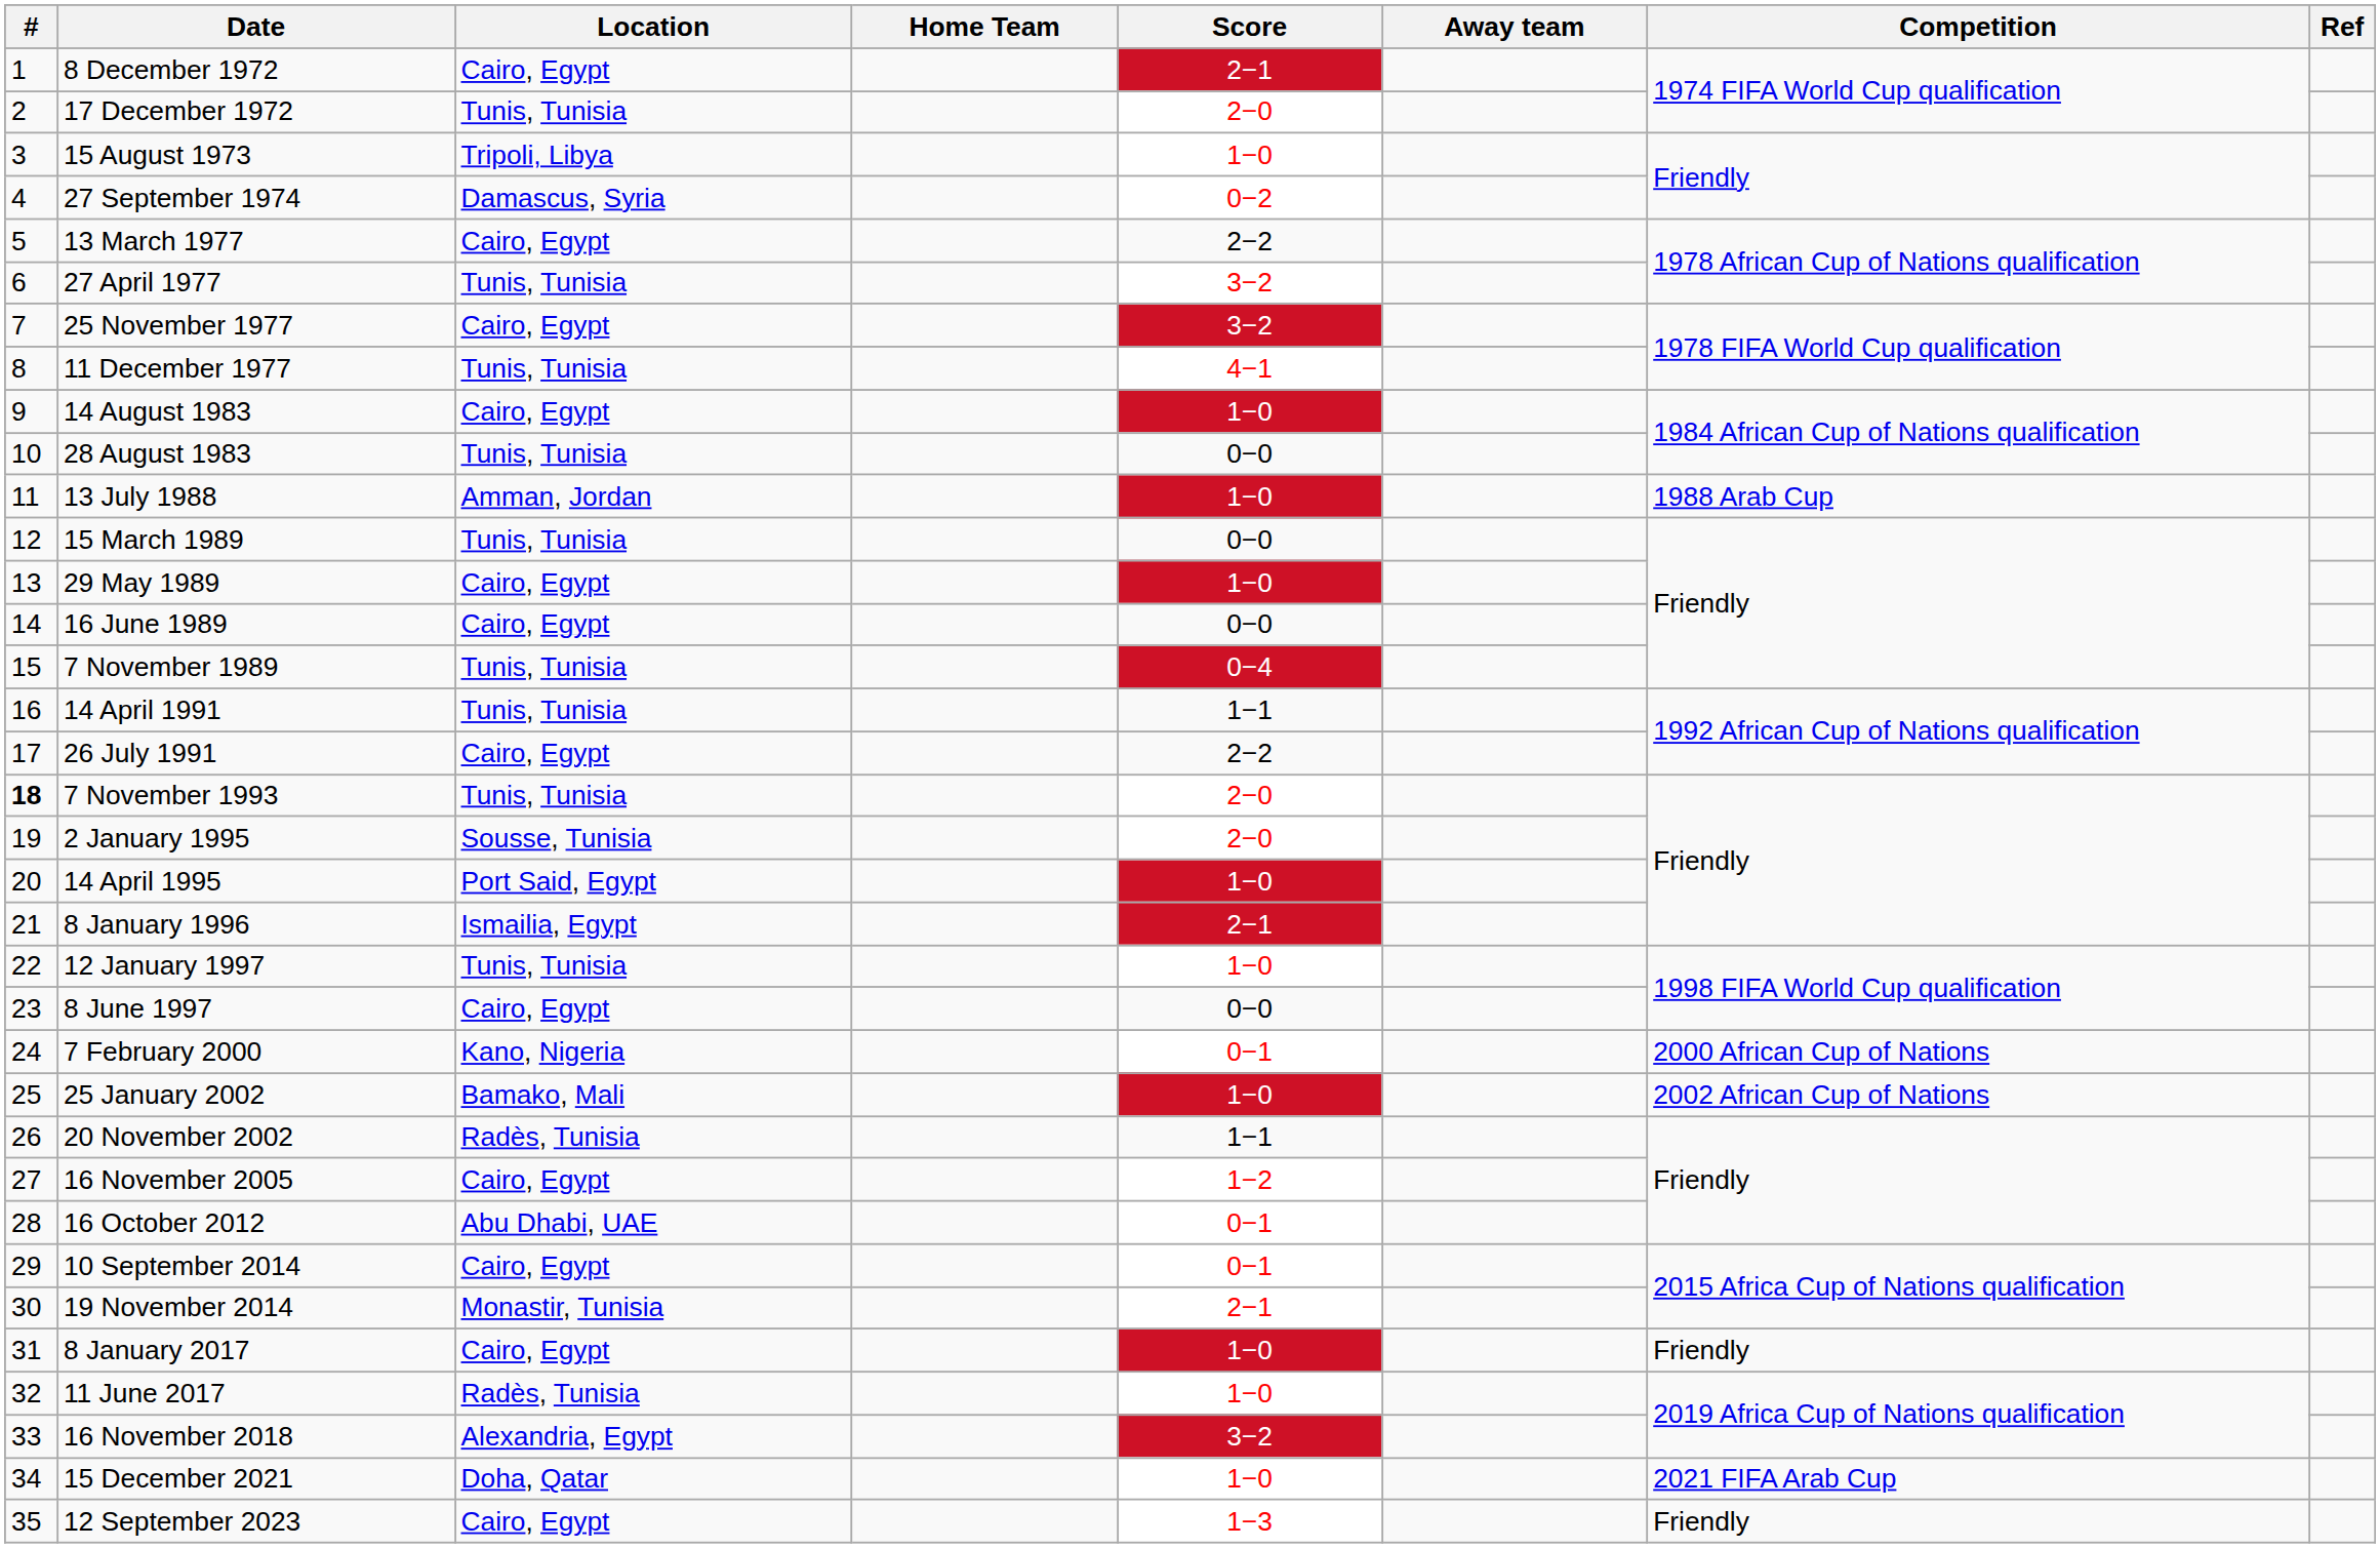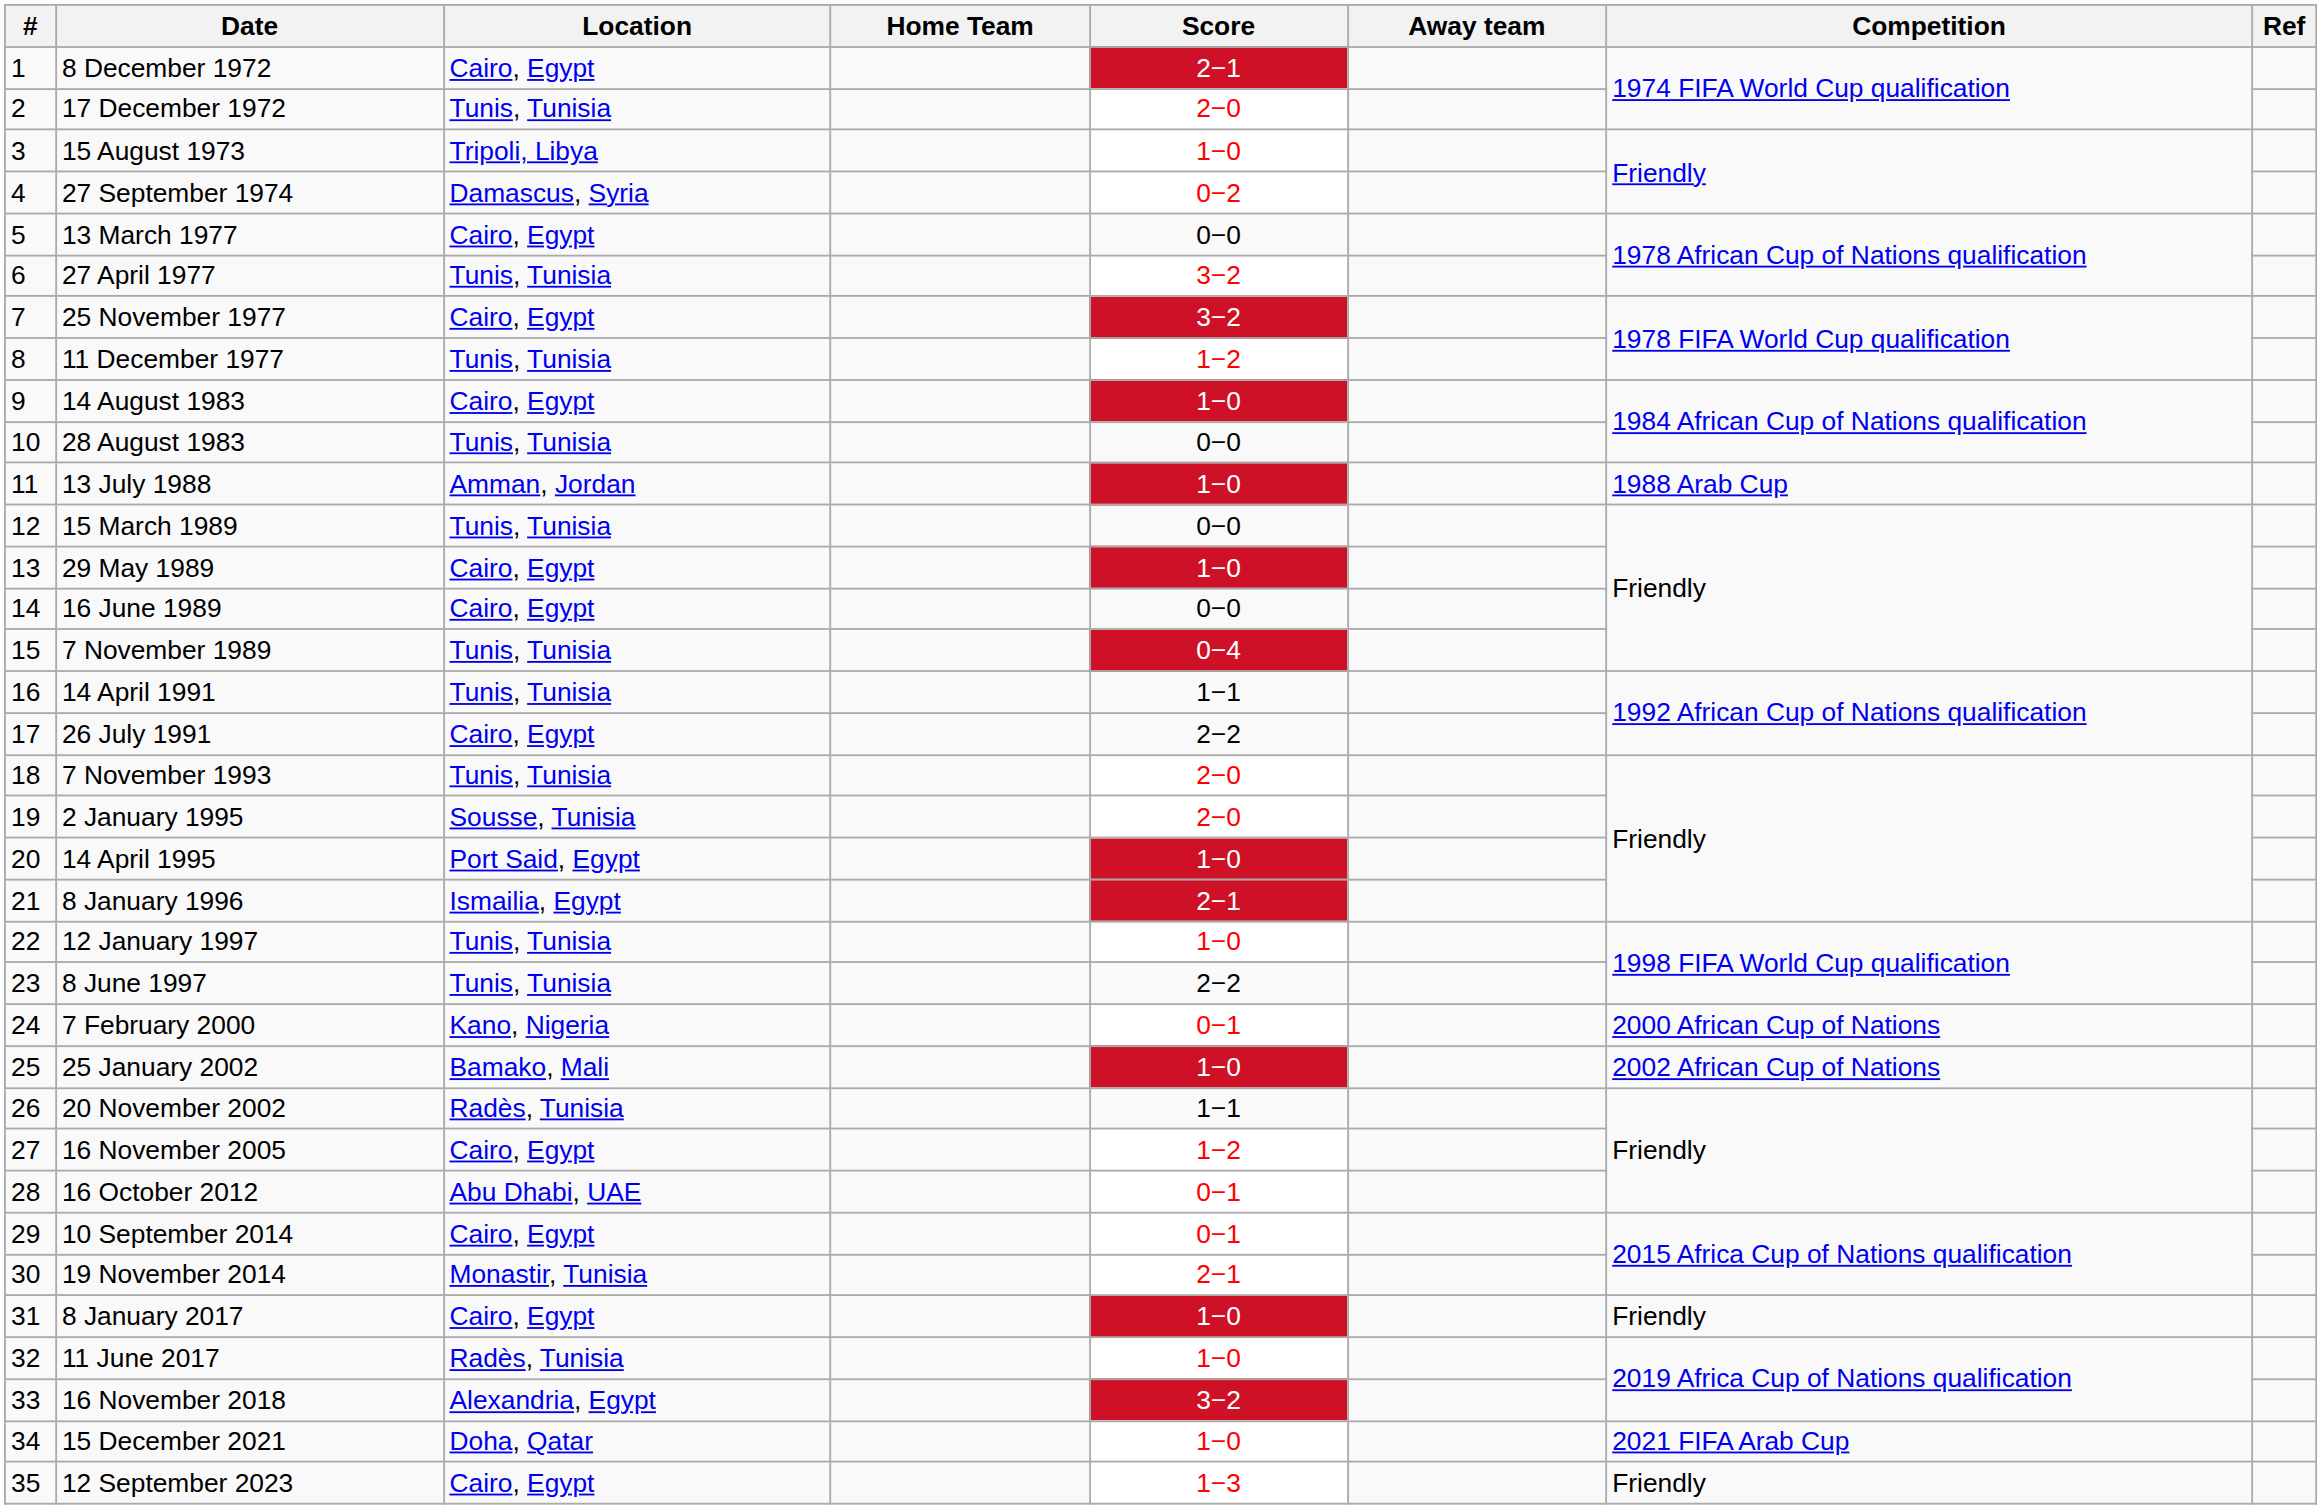13 March 1977 | Score: 2−2 -> 0−0
11 December 1977 | Score: 4−1 -> 1−2
7 November 1993 | #: bold -> normal
8 June 1997 | Location: Cairo, Egypt -> Tunis, Tunisia
8 June 1997 | Score: 0−0 -> 2−2
